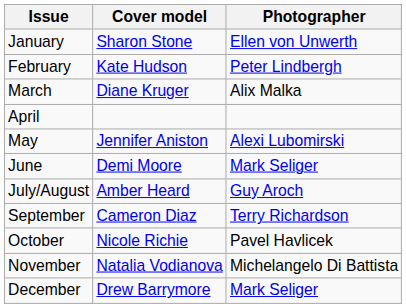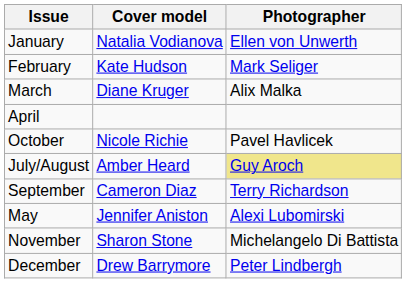January | Cover model: Sharon Stone -> Natalia Vodianova
February | Photographer: Peter Lindbergh -> Mark Seliger
rows swapped: May <-> October
- row: June | Demi Moore | Mark Seliger
July/August | Photographer: no background -> khaki background
November | Cover model: Natalia Vodianova -> Sharon Stone
December | Photographer: Mark Seliger -> Peter Lindbergh
